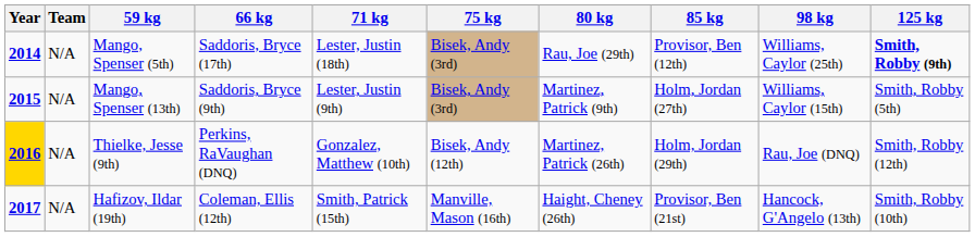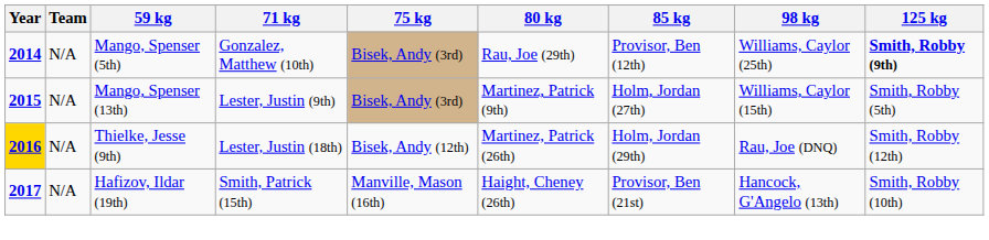- column: 66 kg | Saddoris, Bryce (17th) | Saddoris, Bryce (9th) | Perkins, RaVaughan (DNQ) | Coleman, Ellis (12th)
Mango, Spenser (5th) | 71 kg: Lester, Justin (18th) -> Gonzalez, Matthew (10th)
Thielke, Jesse (9th) | 71 kg: Gonzalez, Matthew (10th) -> Lester, Justin (18th)
